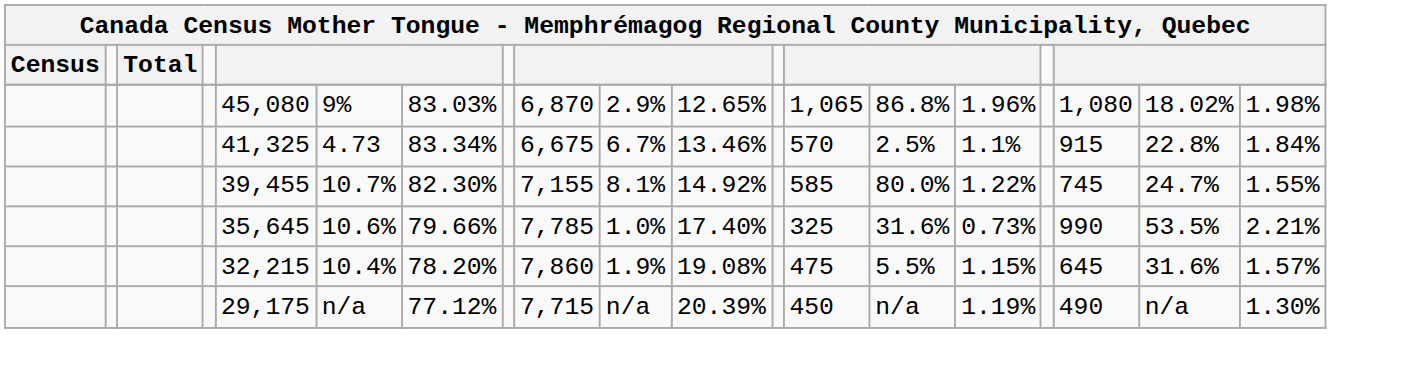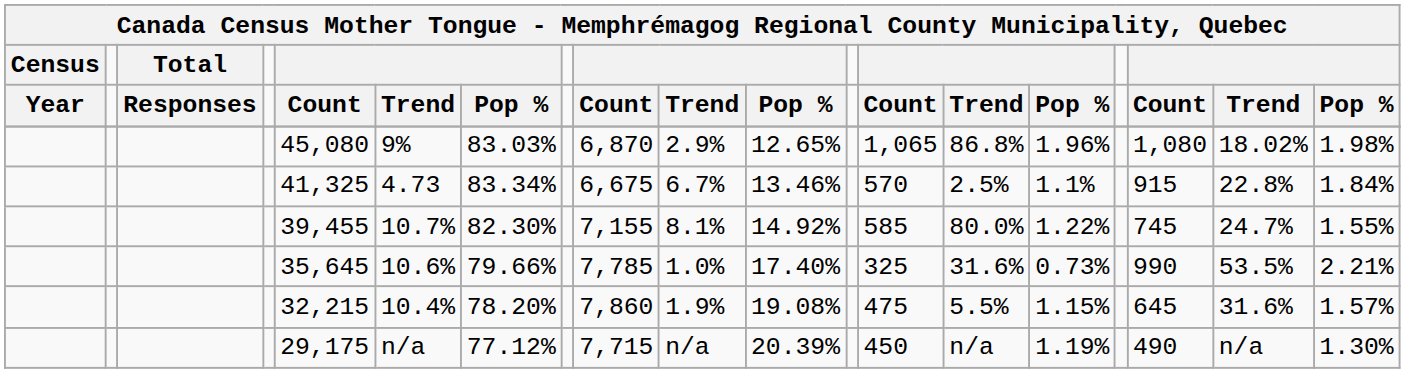+ row: Year | Responses | Count | Trend | Pop % | Count | Trend | Pop % | Count | Trend | Pop % | Count | Trend | Pop %
